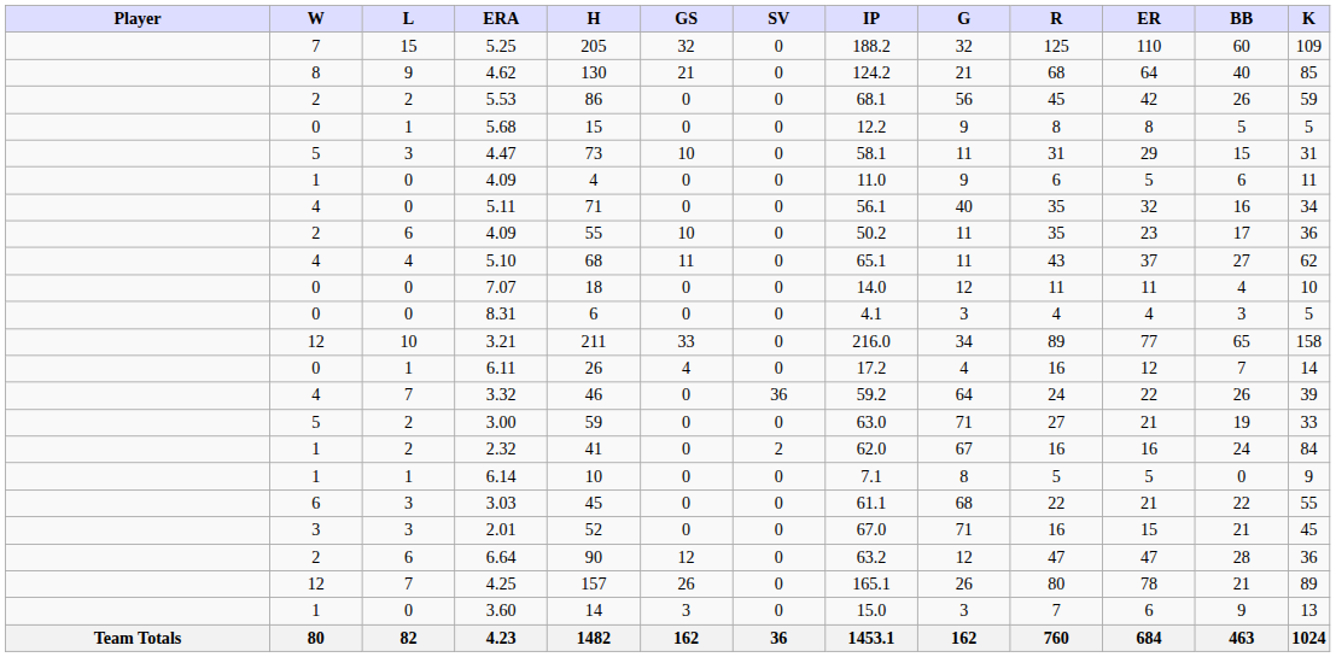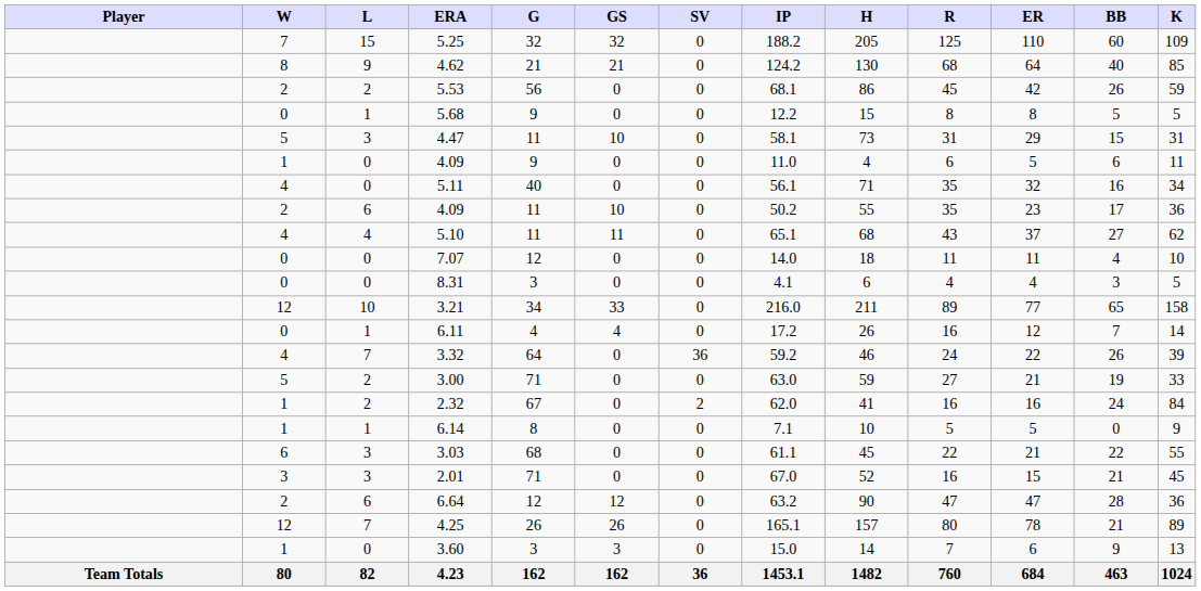columns swapped: G <-> H
